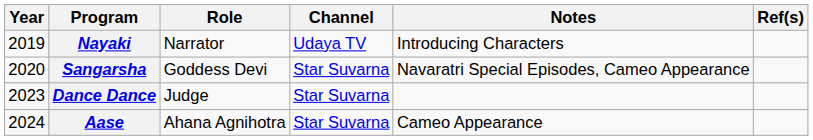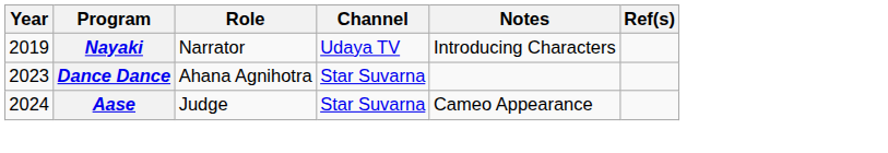- row: 2020 | Sangarsha | Goddess Devi | Star Suvarna | Navaratri Special Episodes, Cameo Appearance
Dance Dance | Role: Judge -> Ahana Agnihotra
Aase | Role: Ahana Agnihotra -> Judge
